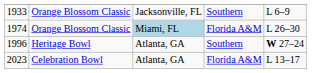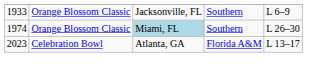1974 | column 4: Florida A&M -> Southern
- row: 1996 | Heritage Bowl | Atlanta, GA | Southern | W 27–24
